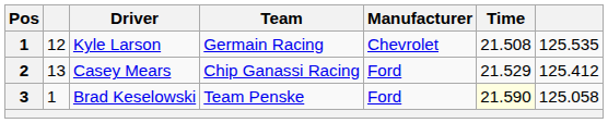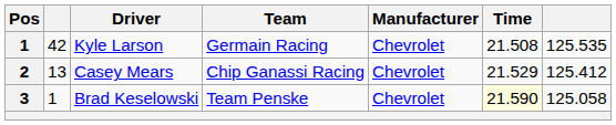Kyle Larson | column 2: 12 -> 42
Casey Mears | Manufacturer: Ford -> Chevrolet
Brad Keselowski | Manufacturer: Ford -> Chevrolet
